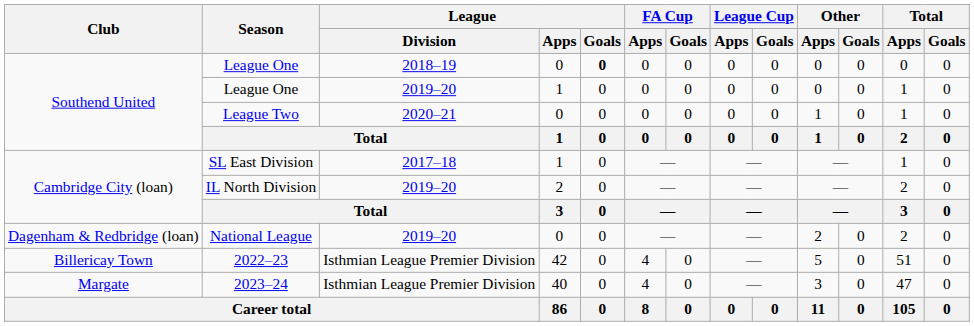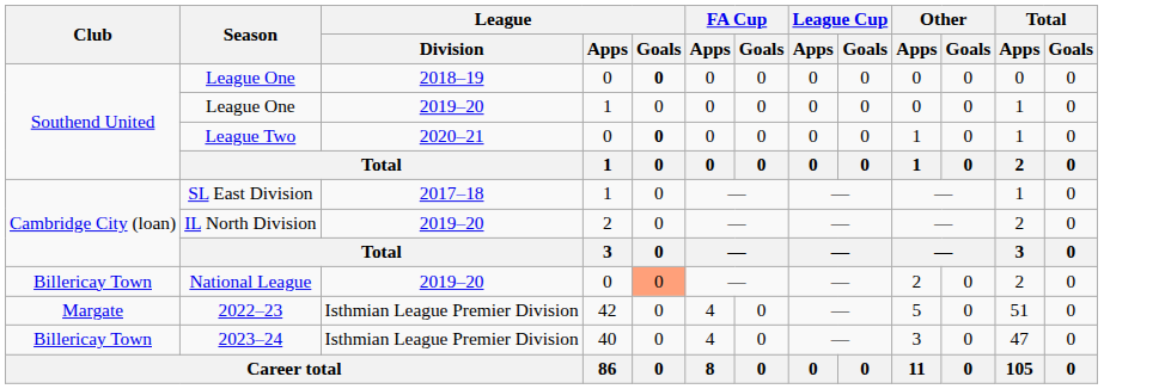League Two | League / Goals: normal -> bold
National League | Club: Dagenham & Redbridge (loan) -> Billericay Town
National League | League / Goals: no background -> lightsalmon background
2022–23 | Club: Billericay Town -> Margate
2023–24 | Club: Margate -> Billericay Town
